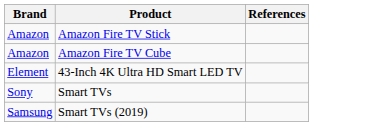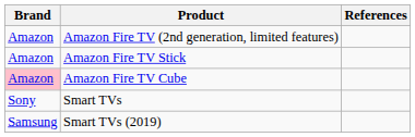+ row: Amazon | Amazon Fire TV (2nd generation, limited features)
Amazon Fire TV Cube | Brand: no background -> pink background
- row: Element | 43-Inch 4K Ultra HD Smart LED TV
